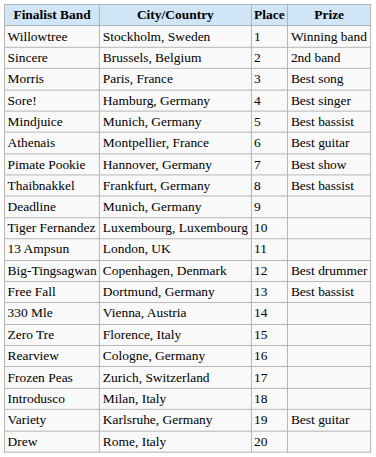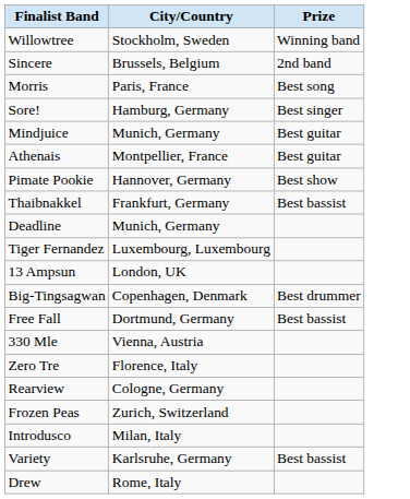- column: Place | 1 | 2 | 3 | 4 | 5 | 6 | 7 | 8 | 9 | 10 | 11 | 12 | 13 | 14 | 15 | 16 | 17 | 18 | 19 | 20
Mindjuice | Prize: Best bassist -> Best guitar
Variety | Prize: Best guitar -> Best bassist
